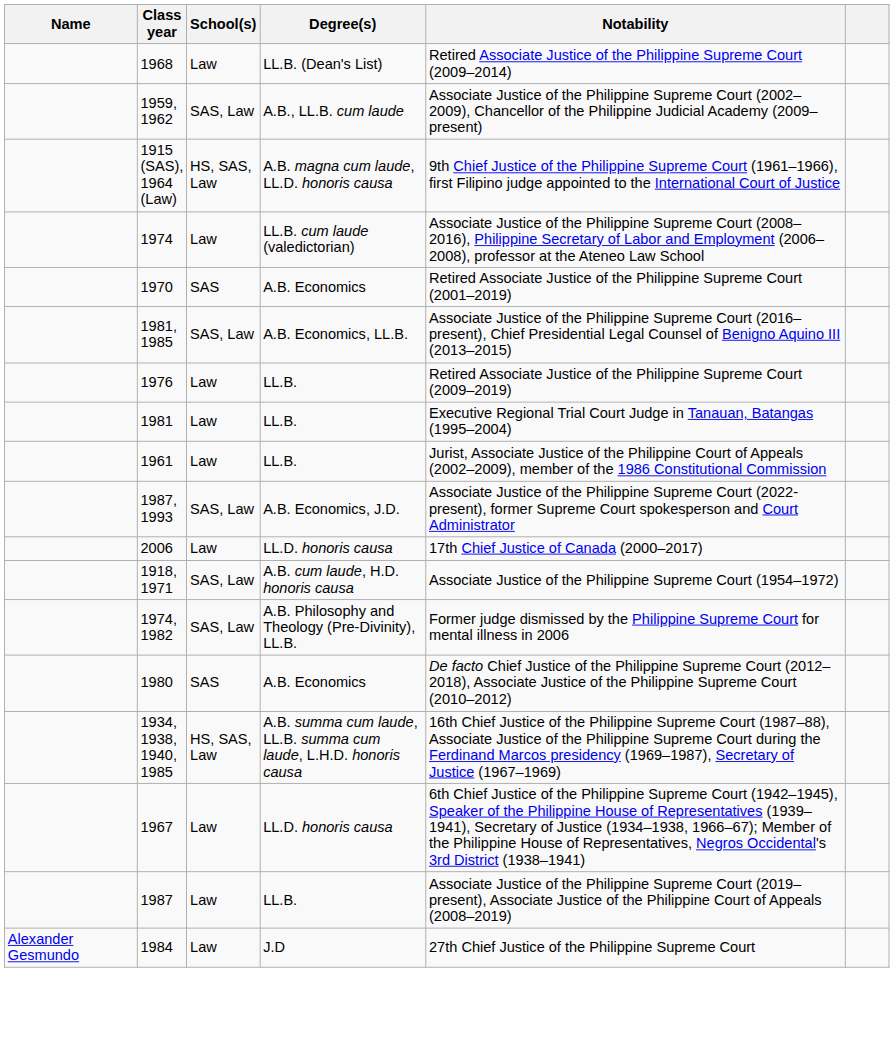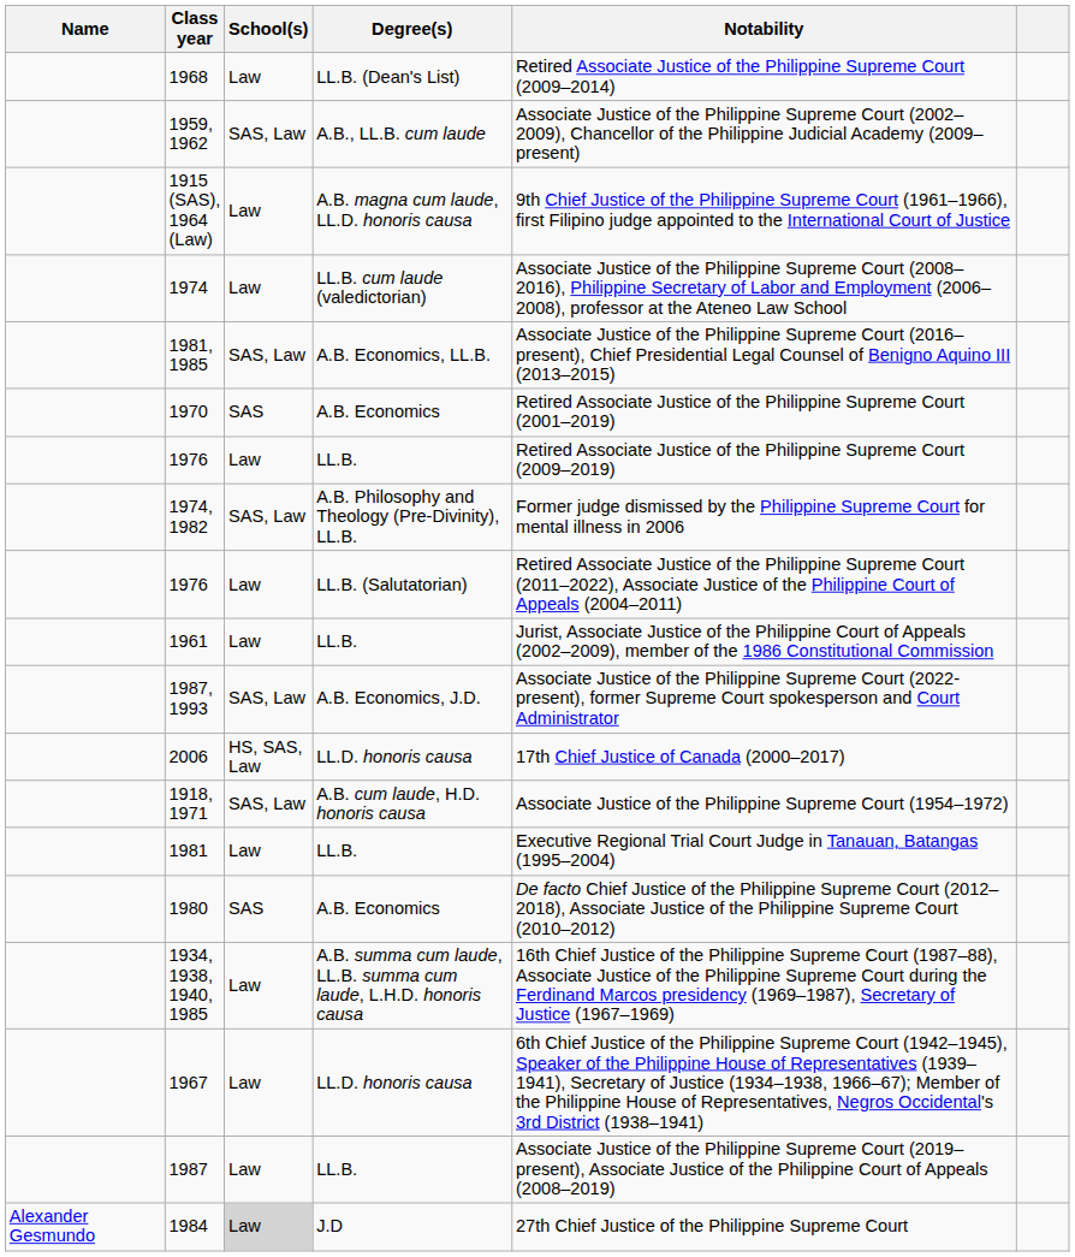1915 (SAS), 1964 (Law) | School(s): HS, SAS, Law -> Law
rows swapped: 1981, 1985 <-> 1970
rows swapped: 1974, 1982 <-> 1981
+ row: 1976 | Law | LL.B. (Salutatorian) | Retired Associate Justice of the Philippine Supreme Court (2011–2022), Associate Justice of the Philippine Court of Appeals (2004–2011)
2006 | School(s): Law -> HS, SAS, Law
1934, 1938, 1940, 1985 | School(s): HS, SAS, Law -> Law
1984 | School(s): no background -> lightgrey background
